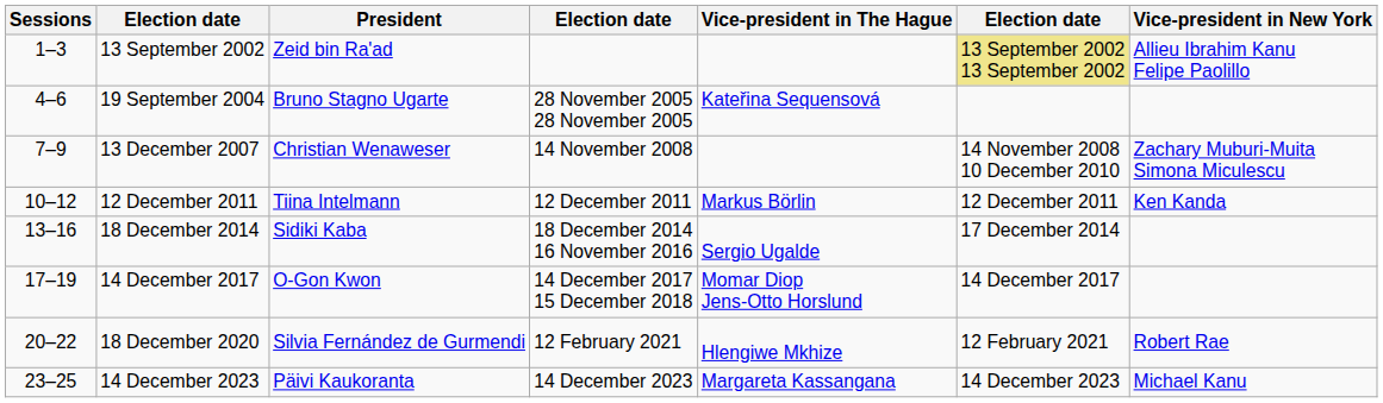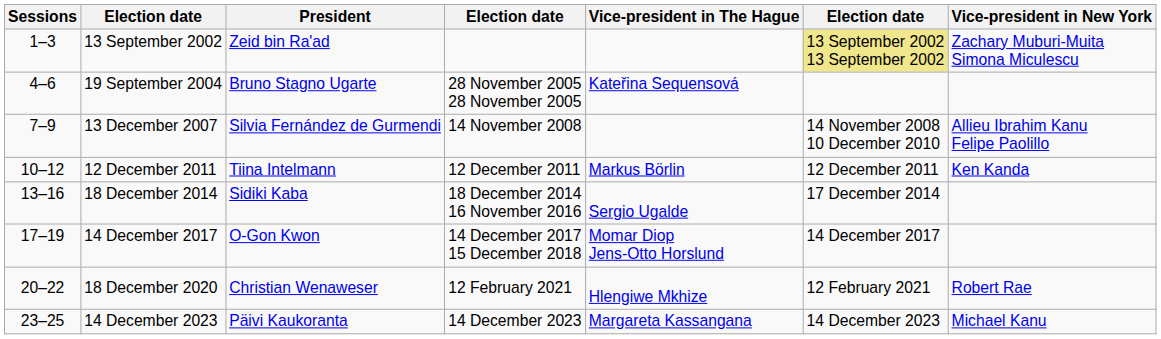13 September 2002 | Vice-president in New York: Allieu Ibrahim Kanu Felipe Paolillo -> Zachary Muburi-Muita Simona Miculescu
13 December 2007 | President: Christian Wenaweser -> Silvia Fernández de Gurmendi
13 December 2007 | Vice-president in New York: Zachary Muburi-Muita Simona Miculescu -> Allieu Ibrahim Kanu Felipe Paolillo
18 December 2020 | President: Silvia Fernández de Gurmendi -> Christian Wenaweser
